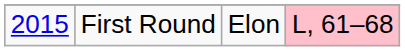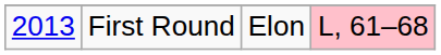First Round | column 1: 2015 -> 2013
